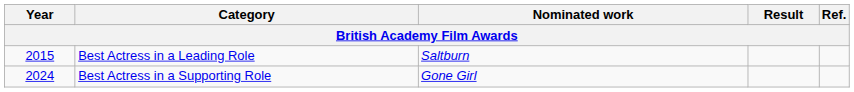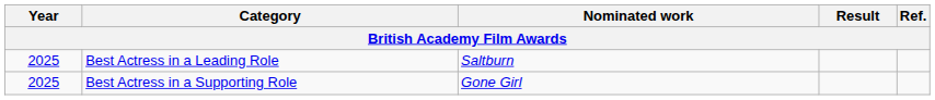Best Actress in a Leading Role | Year: 2015 -> 2025
Best Actress in a Supporting Role | Year: 2024 -> 2025
